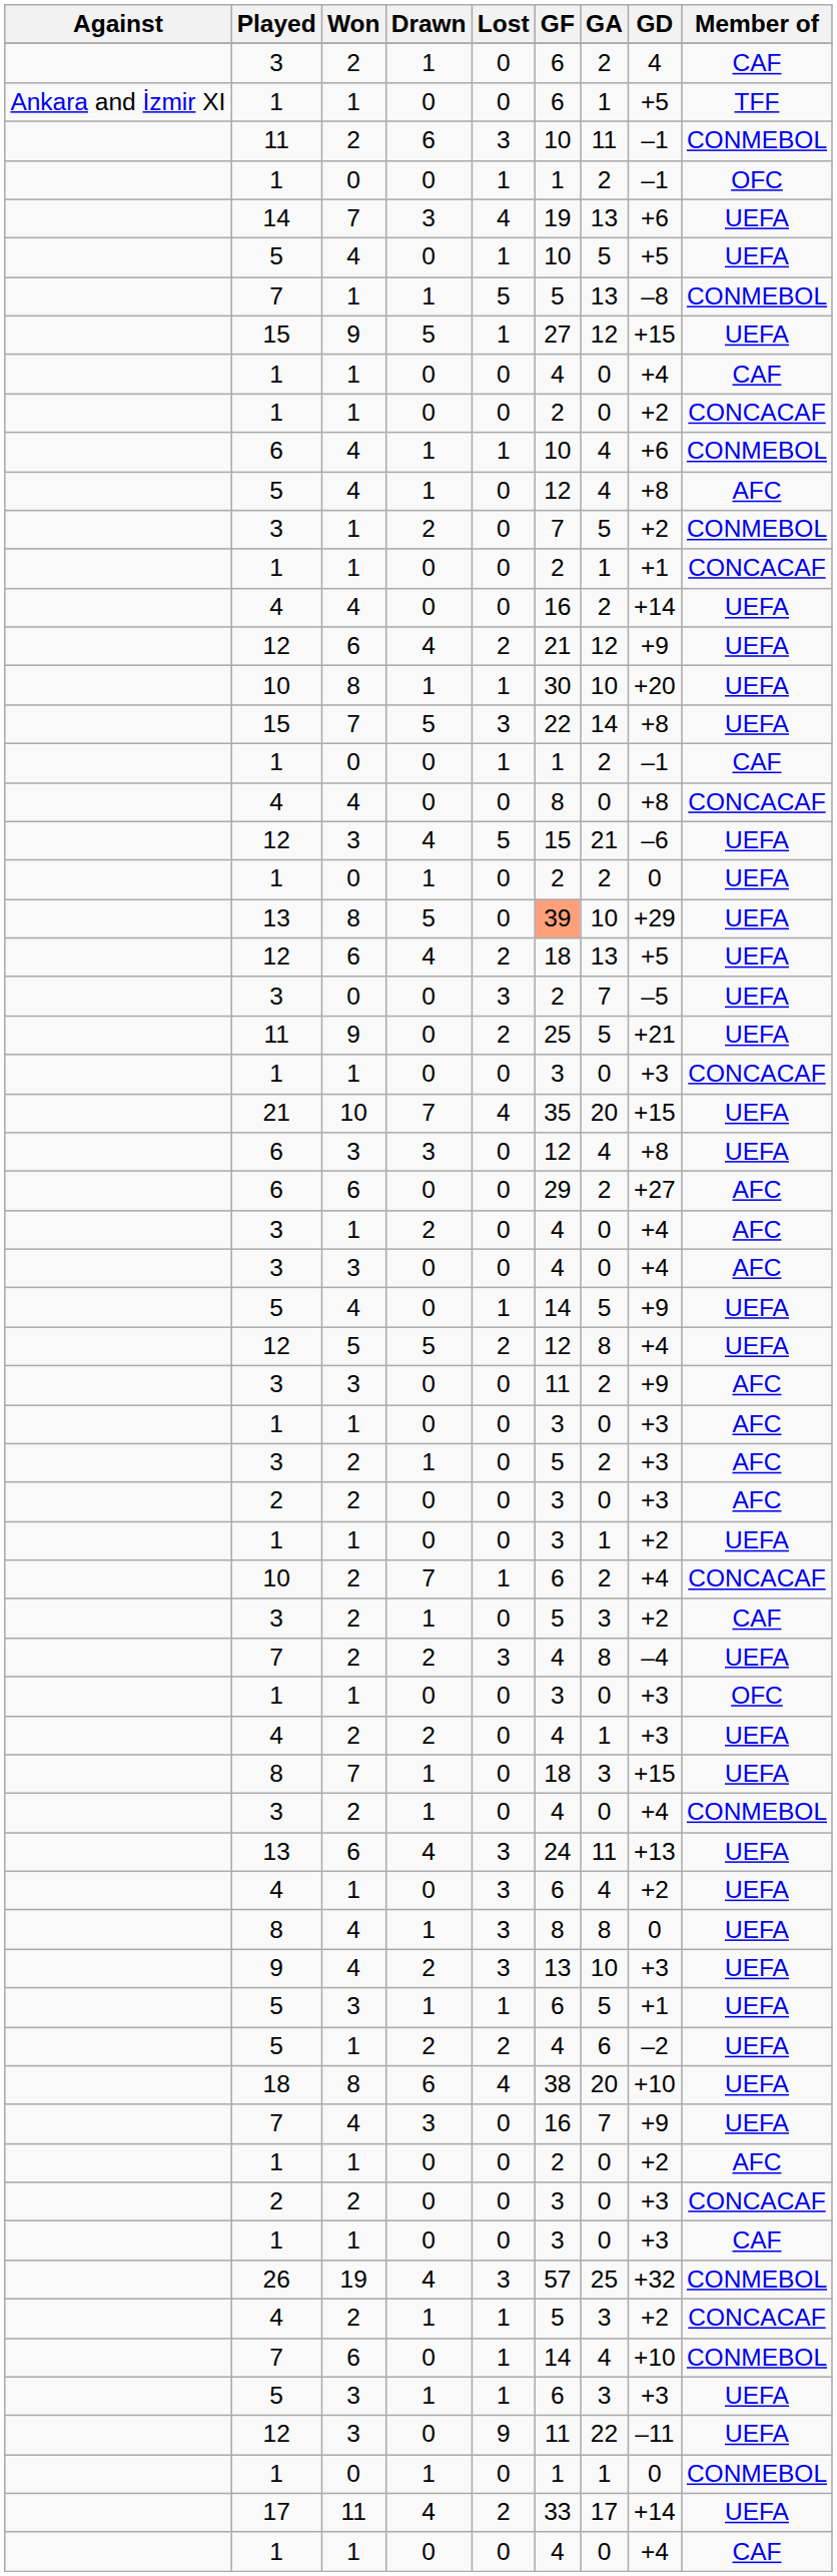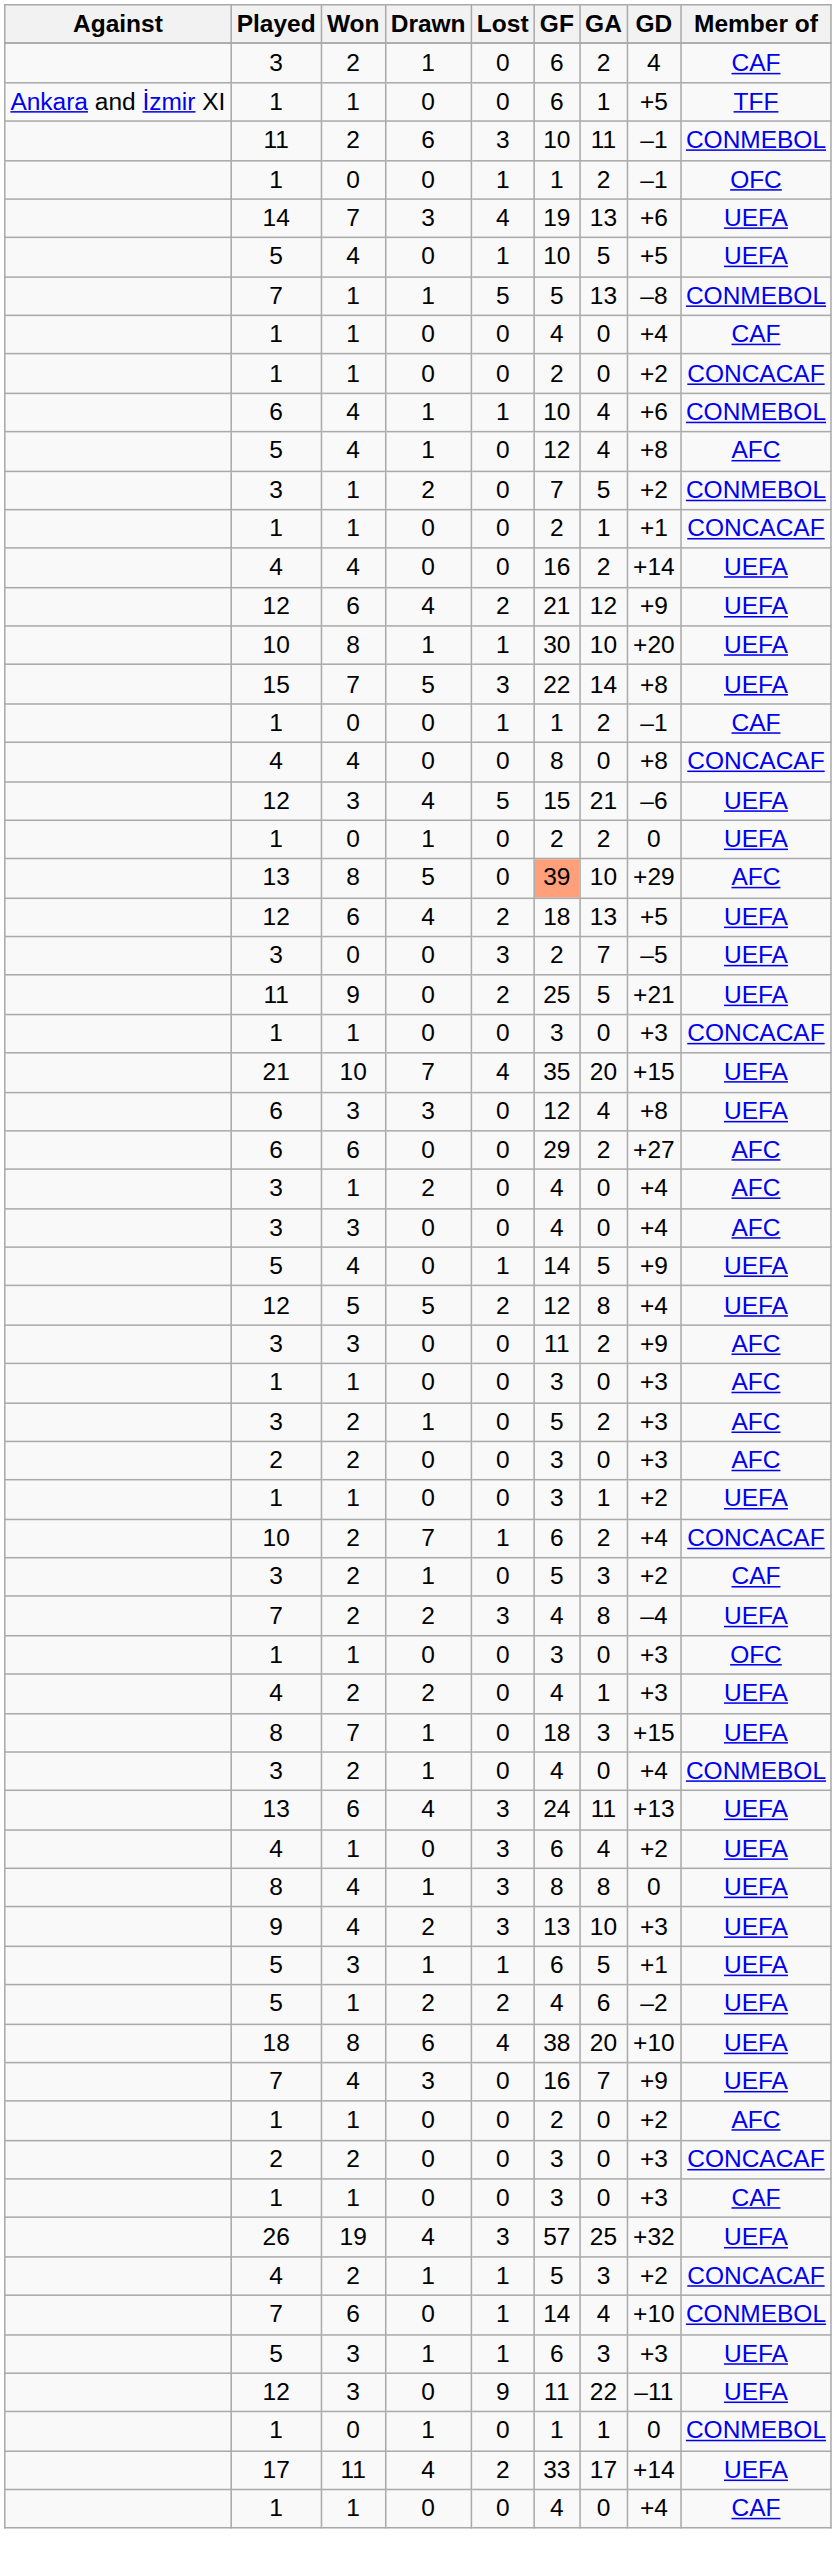- row: 15 | 9 | 5 | 1 | 27 | 12 | +15 | UEFA
13 / 8 | Member of: UEFA -> AFC
26 | Member of: CONMEBOL -> UEFA
